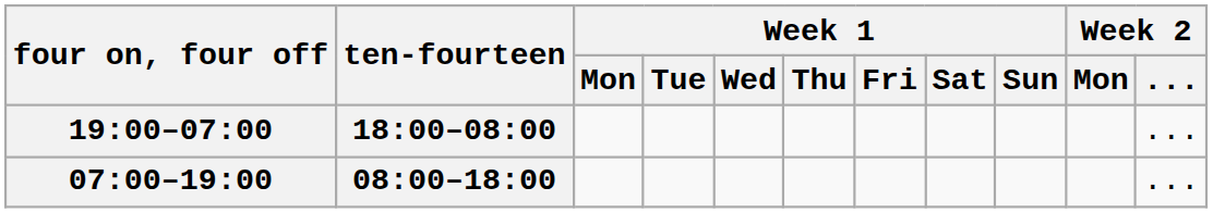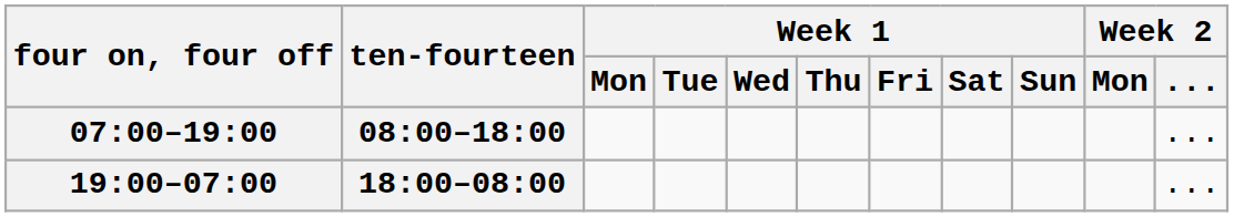rows swapped: 07:00–19:00 <-> 19:00–07:00
